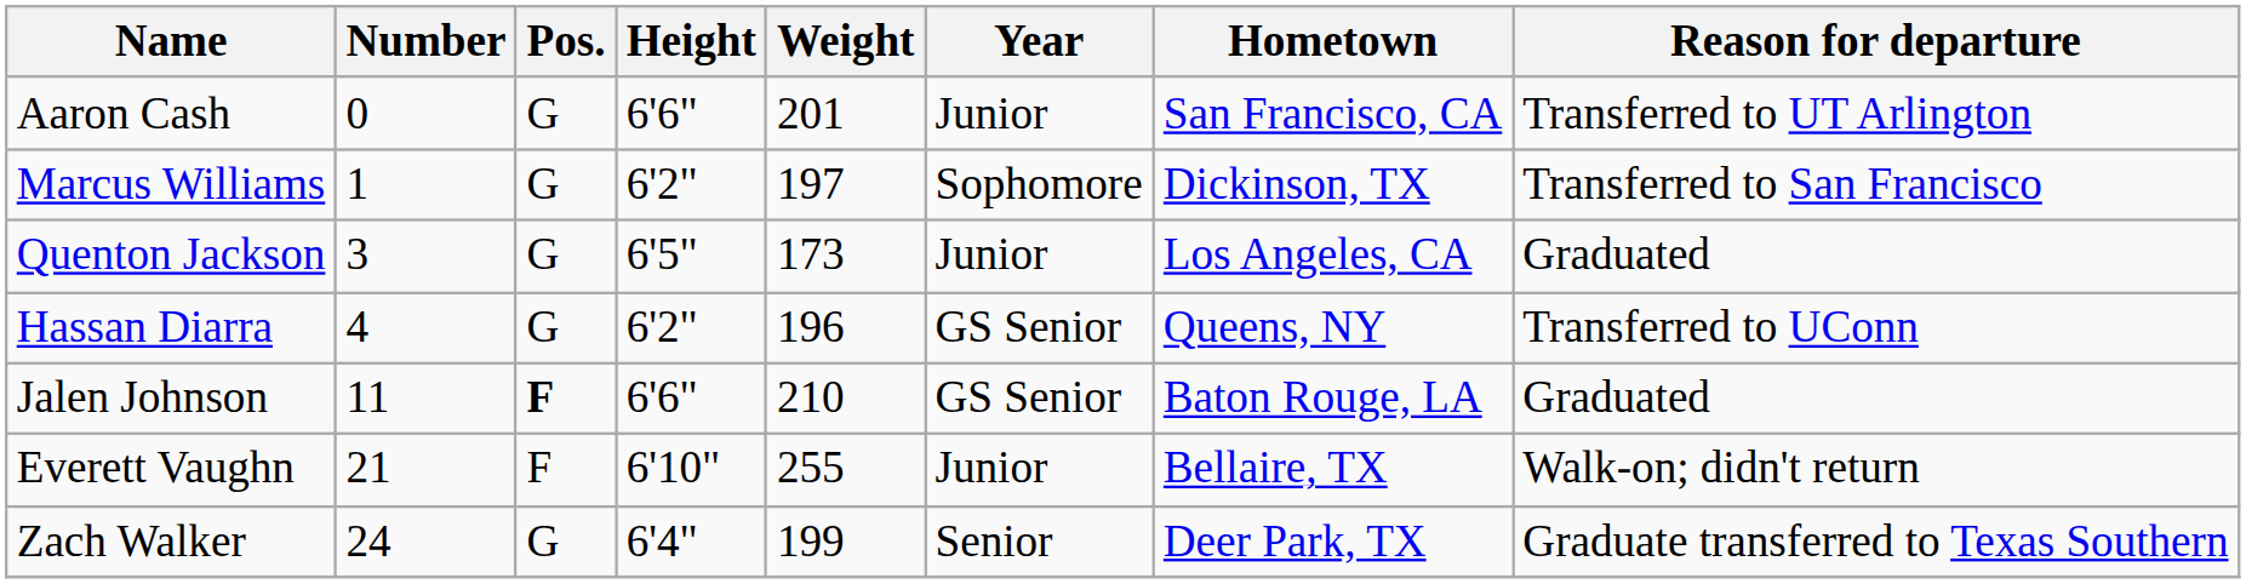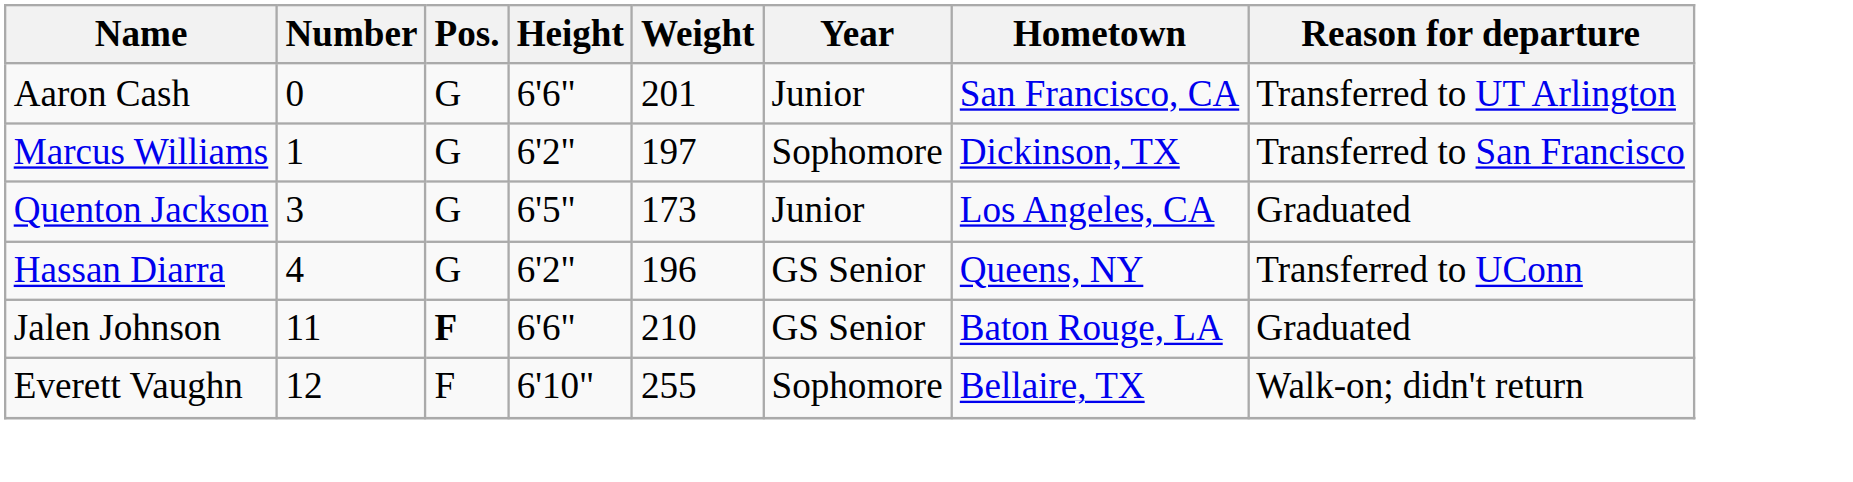Everett Vaughn | Number: 21 -> 12
Everett Vaughn | Year: Junior -> Sophomore
- row: Zach Walker | 24 | G | 6'4" | 199 | Senior | Deer Park, TX | Graduate transferred to Texas Southern
